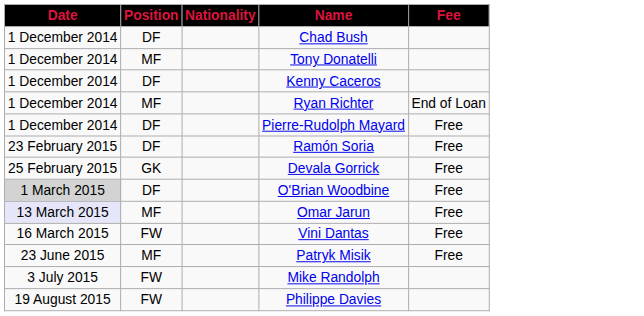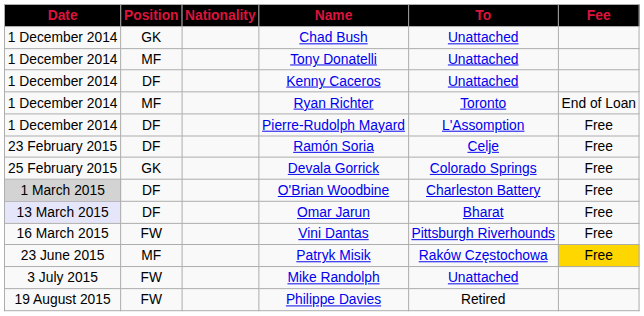+ column: To | Unattached | Unattached | Unattached | Toronto | L'Assomption | Celje | Colorado Springs | Charleston Battery | Bharat | Pittsburgh Riverhounds | Raków Częstochowa | Unattached | Retired
Chad Bush | Position: DF -> GK
Omar Jarun | Position: MF -> DF
Patryk Misik | Fee: no background -> gold background
